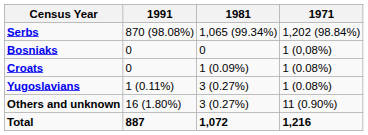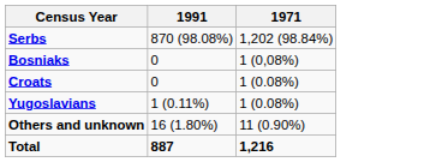- column: 1981 | 1,065 (99.34%) | 0 | 1 (0.09%) | 3 (0.27%) | 3 (0.27%) | 1,072
